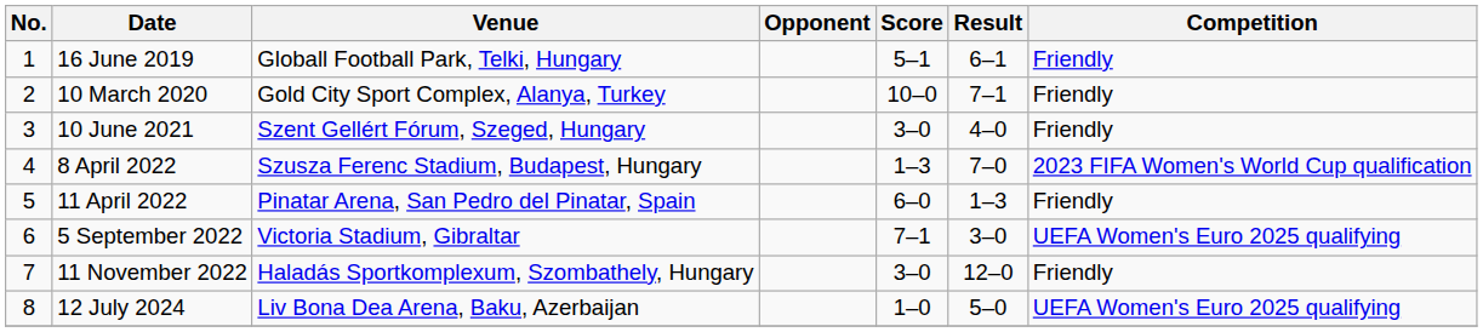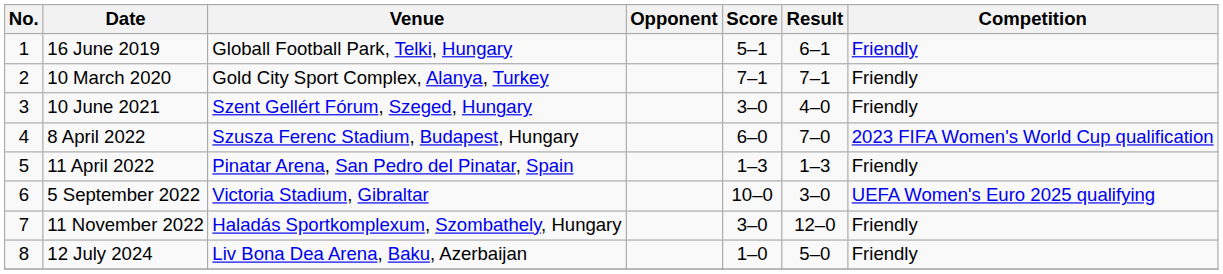10 March 2020 | Score: 10–0 -> 7–1
8 April 2022 | Score: 1–3 -> 6–0
11 April 2022 | Score: 6–0 -> 1–3
5 September 2022 | Score: 7–1 -> 10–0
12 July 2024 | Competition: UEFA Women's Euro 2025 qualifying -> Friendly
